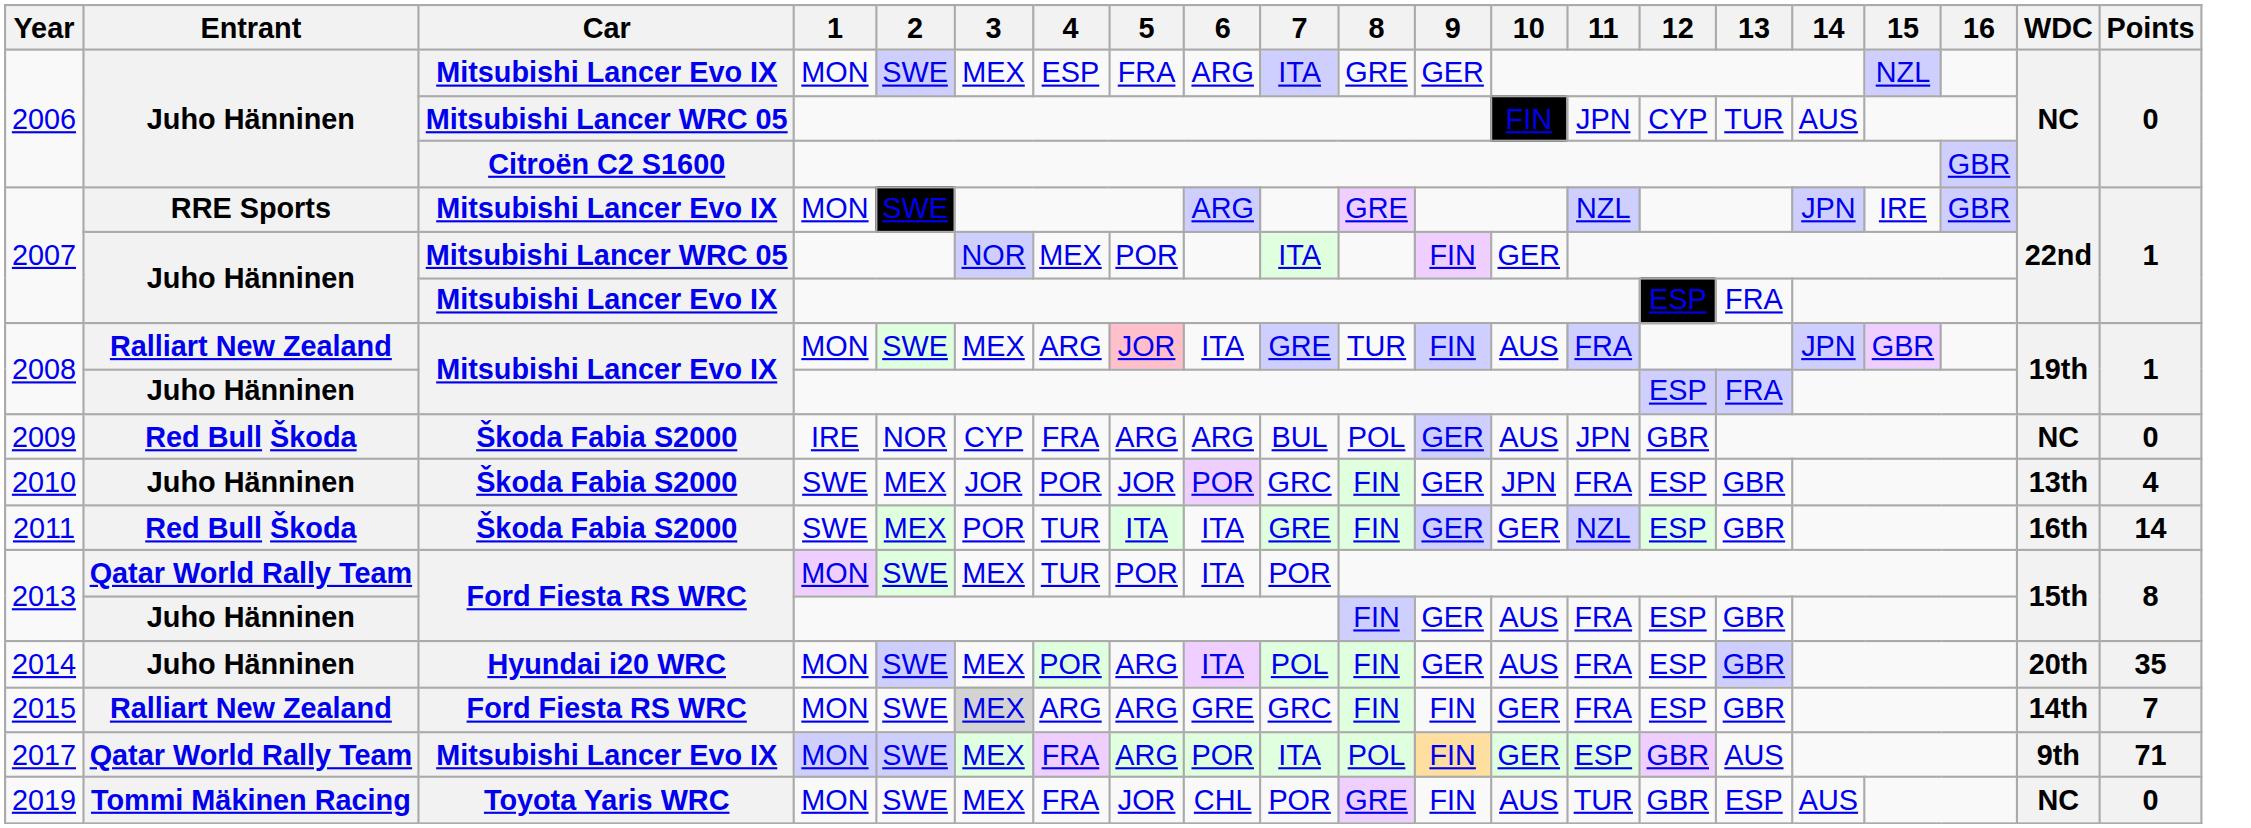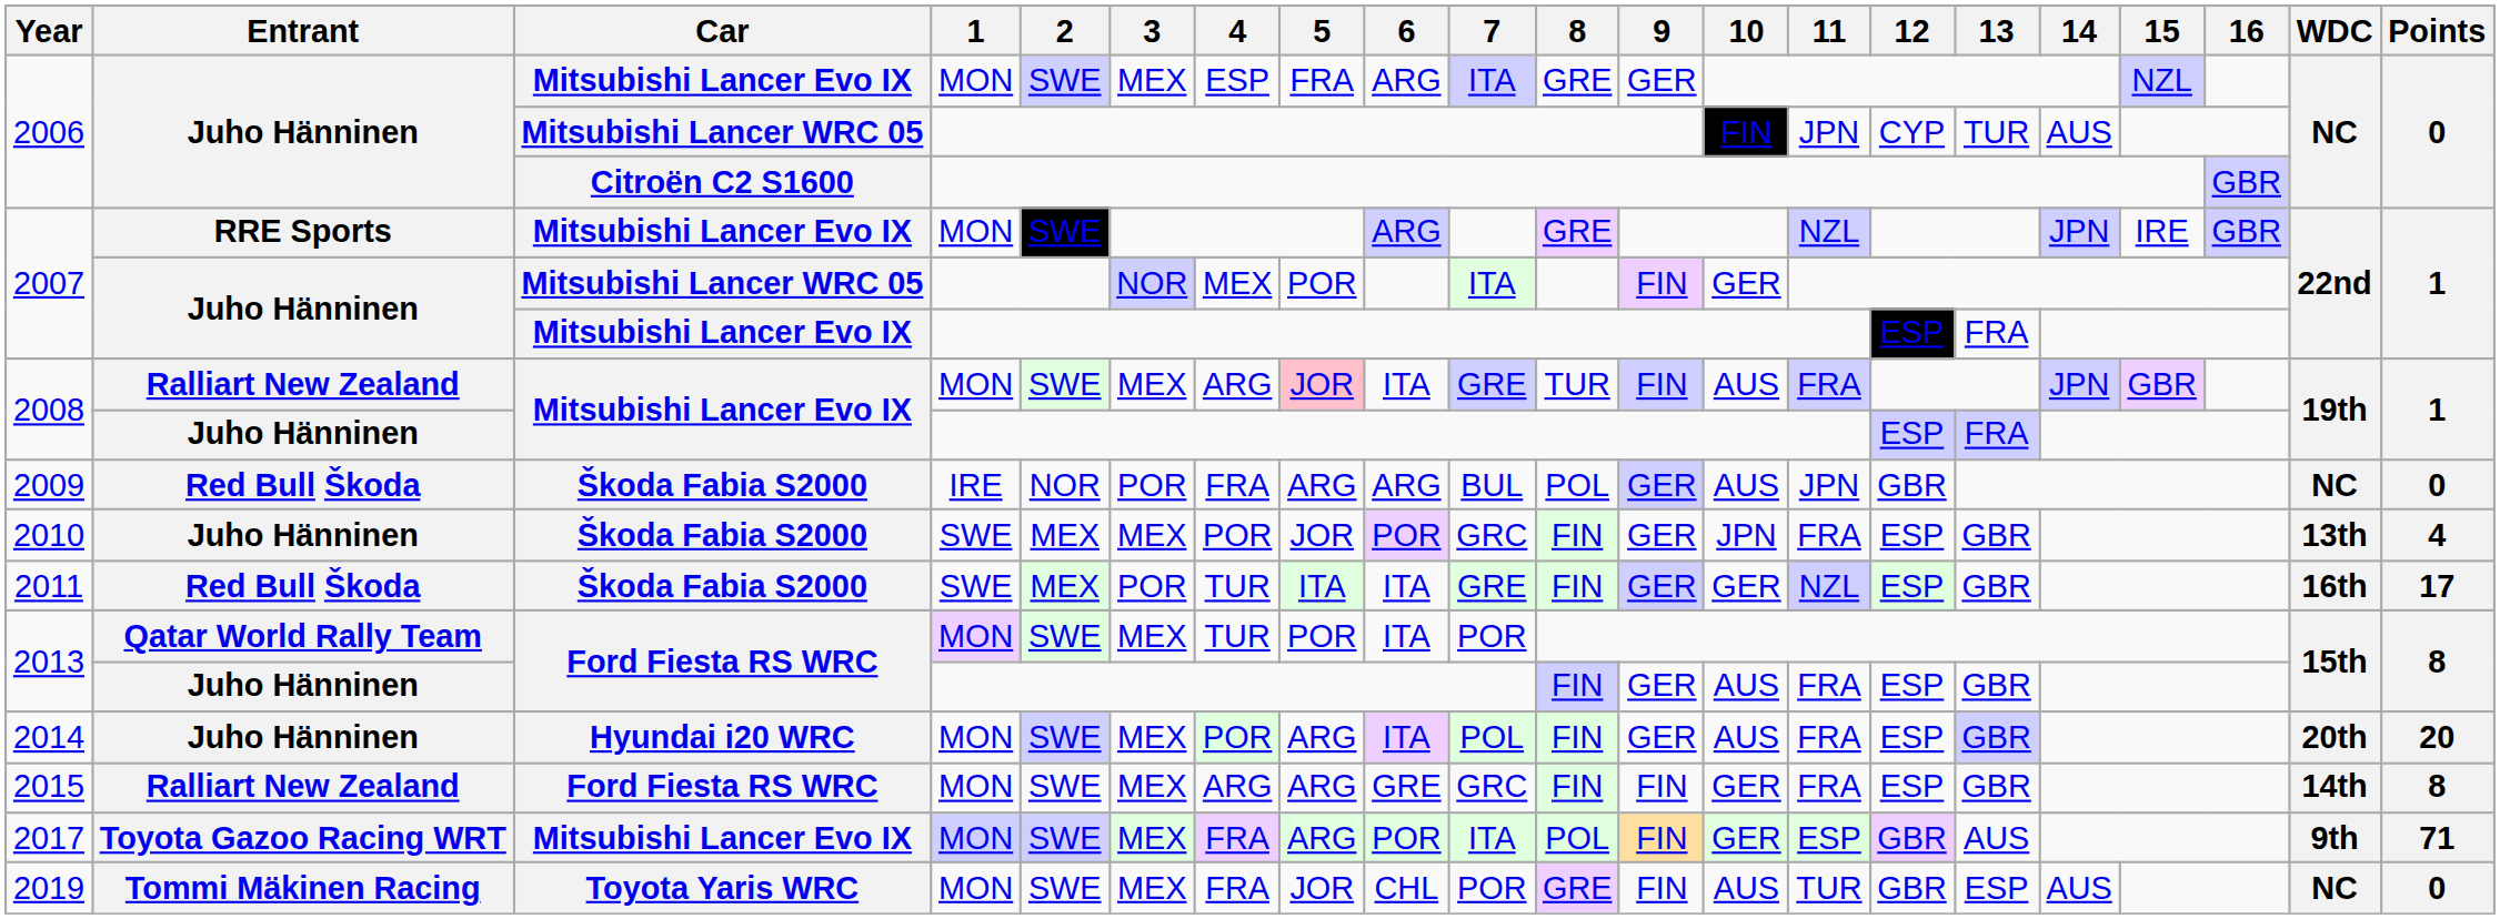2009 | 3: CYP -> POR
2010 | 3: JOR -> MEX
2011 | Points: 14 -> 17
2014 | Points: 35 -> 20
2015 | 3: lightgrey background -> no background
2015 | Points: 7 -> 8
2017 | Entrant: Qatar World Rally Team -> Toyota Gazoo Racing WRT
